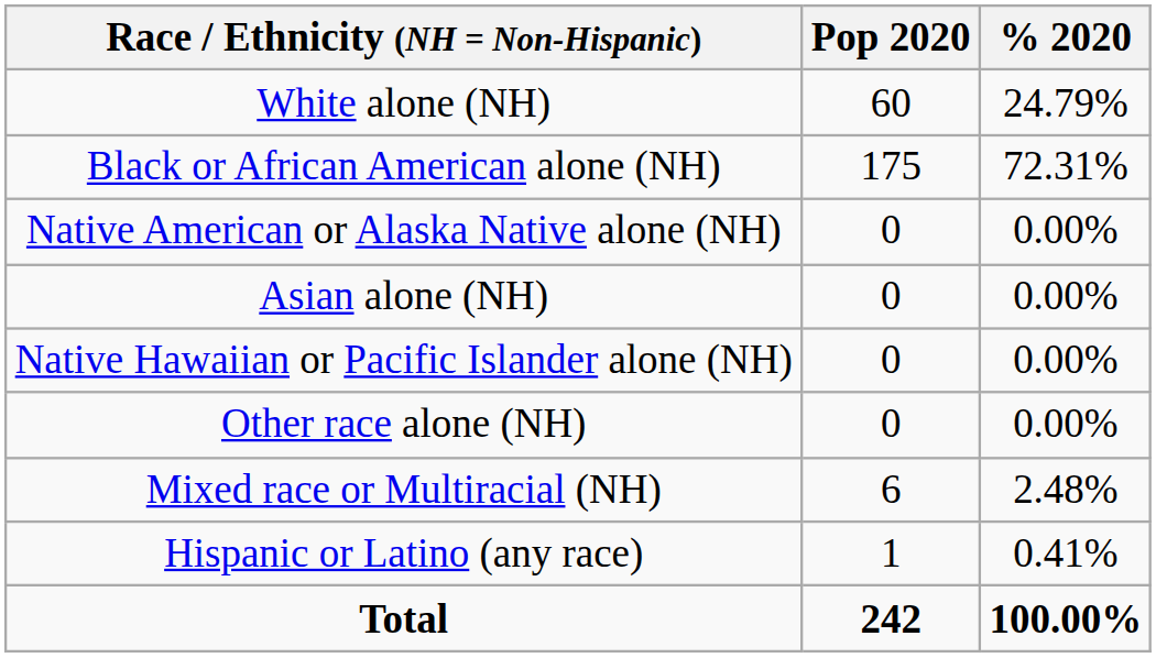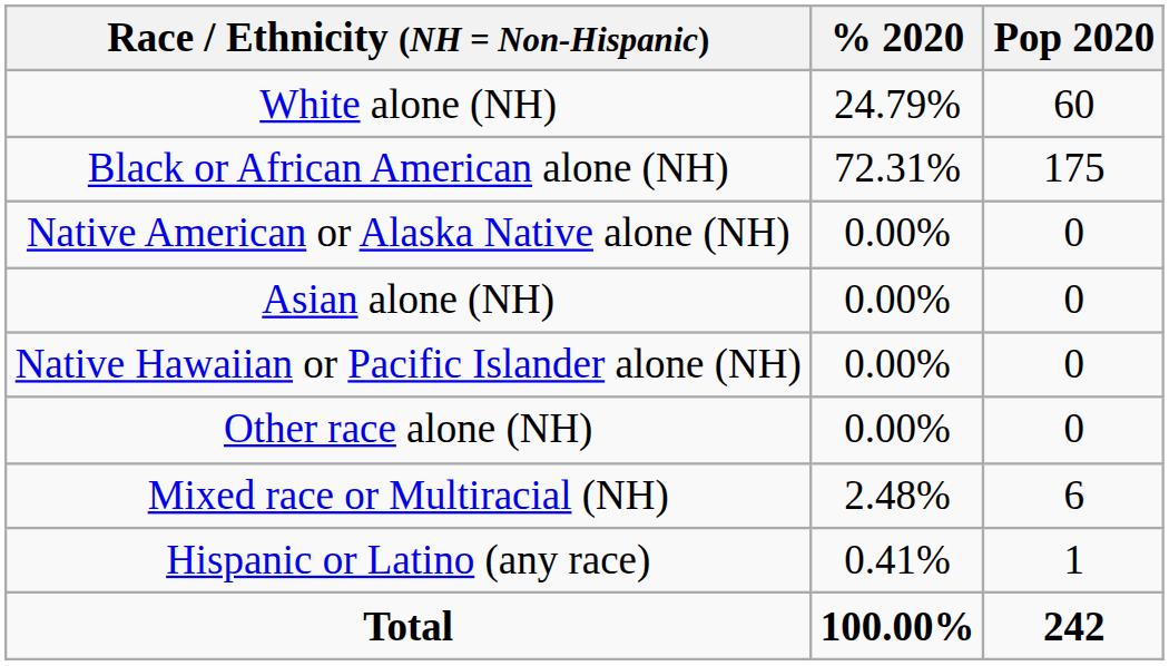columns swapped: Pop 2020 <-> % 2020
